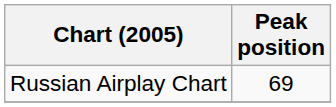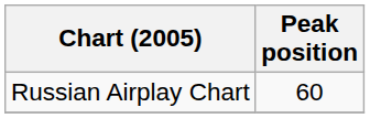Russian Airplay Chart | Peak position: 69 -> 60
